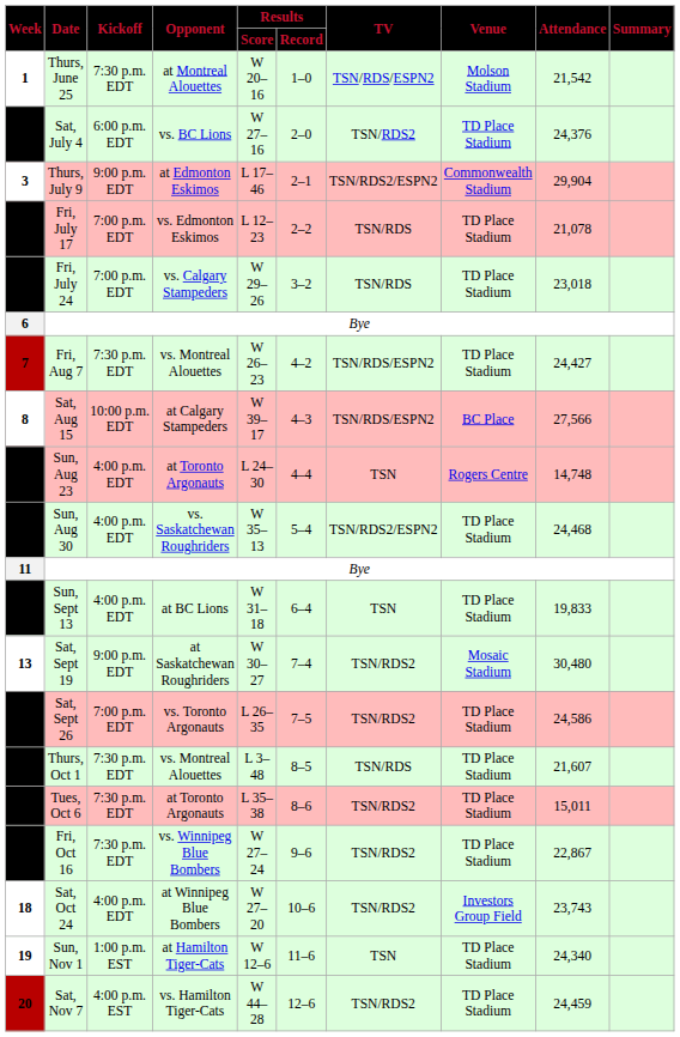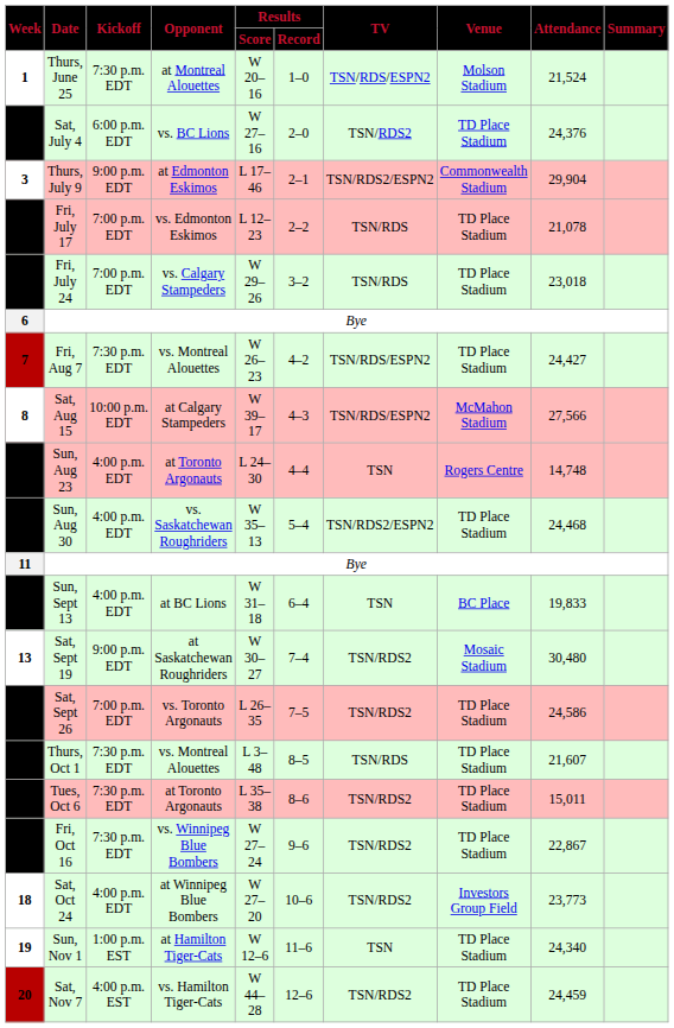Thurs, June 25 | Attendance: 21,542 -> 21,524
Sat, Aug 15 | Venue: BC Place -> McMahon Stadium
Sun, Sept 13 | Venue: TD Place Stadium -> BC Place
Sat, Oct 24 | Attendance: 23,743 -> 23,773
